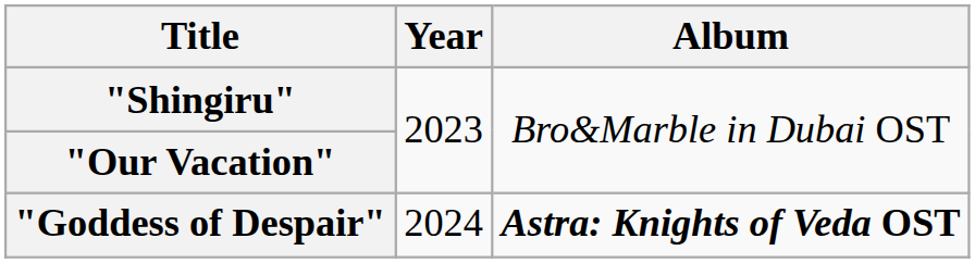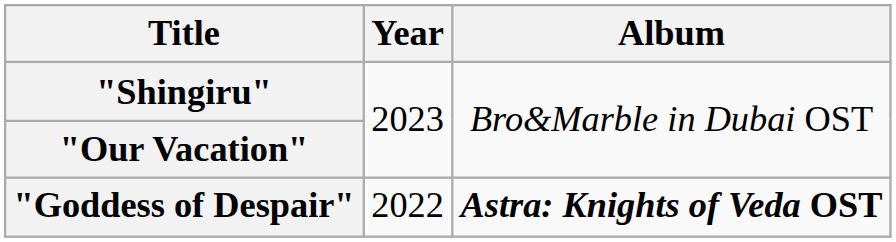"Goddess of Despair" | Year: 2024 -> 2022
